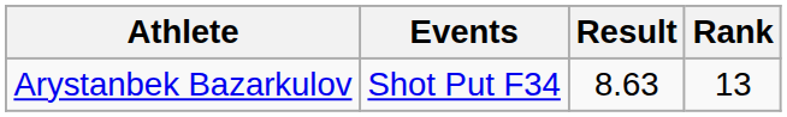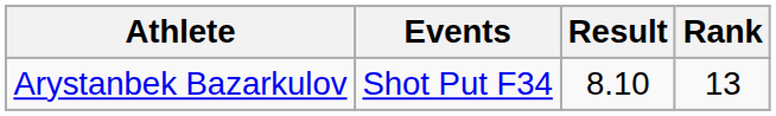Arystanbek Bazarkulov | Result: 8.63 -> 8.10
